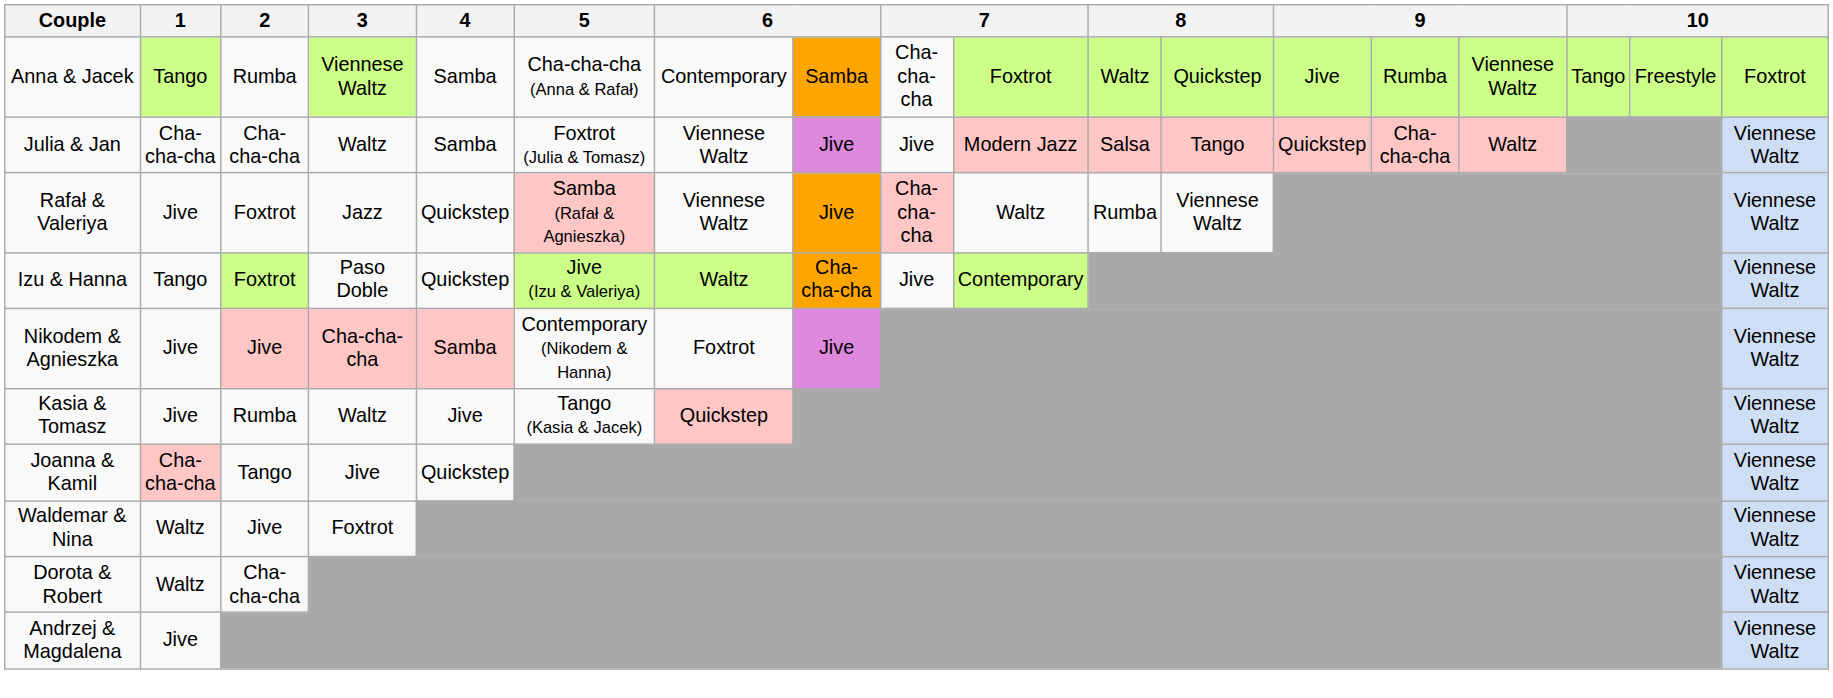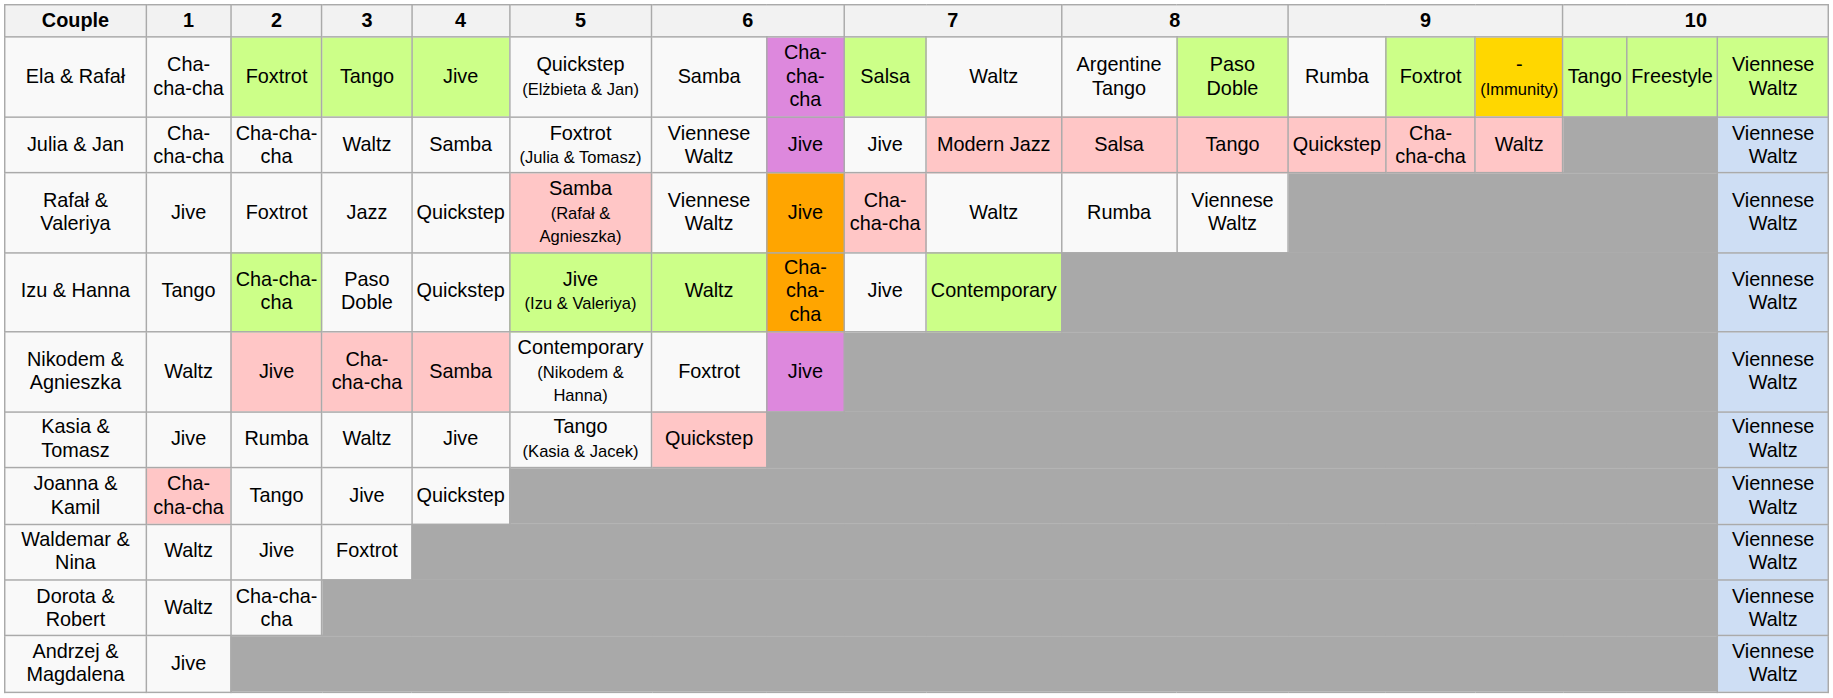- row: Anna & Jacek | Tango | Rumba | Viennese Waltz | Samba | Cha-cha-cha (Anna & Rafał) | Contemporary | Samba | Cha-cha-cha | Foxtrot | Waltz | Quickstep | Jive | Rumba | Viennese Waltz | Tango | Freestyle | Foxtrot
+ row: Ela & Rafał | Cha-cha-cha | Foxtrot | Tango | Jive | Quickstep (Elżbieta & Jan) | Samba | Cha-cha-cha | Salsa | Waltz | Argentine Tango | Paso Doble | Rumba | Foxtrot | - (Immunity) | Tango | Freestyle | Viennese Waltz
Izu & Hanna | 2: Foxtrot -> Cha-cha-cha
Nikodem & Agnieszka | 1: Jive -> Waltz
